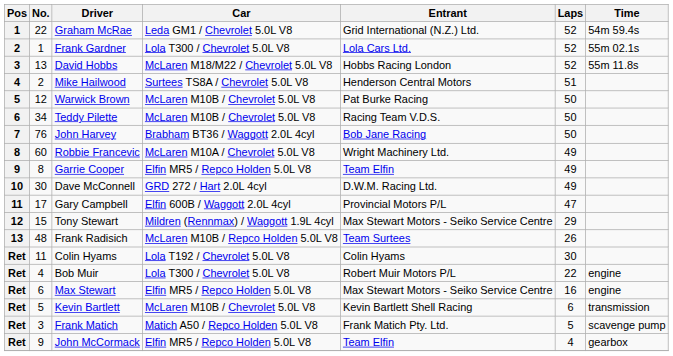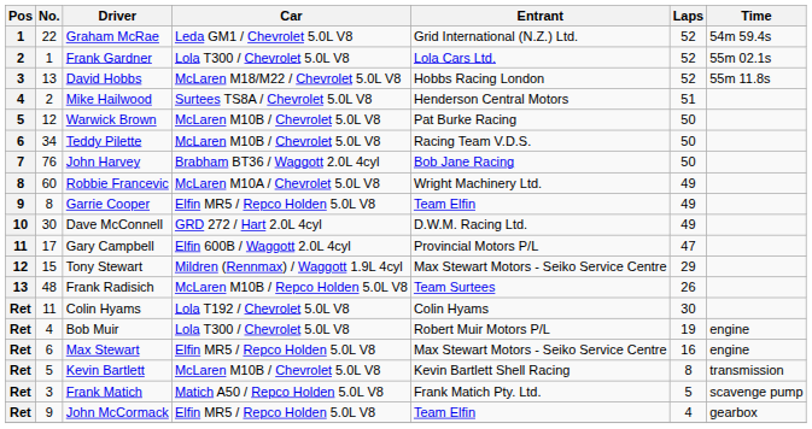Bob Muir | Laps: 22 -> 19
Kevin Bartlett | Laps: 6 -> 8
